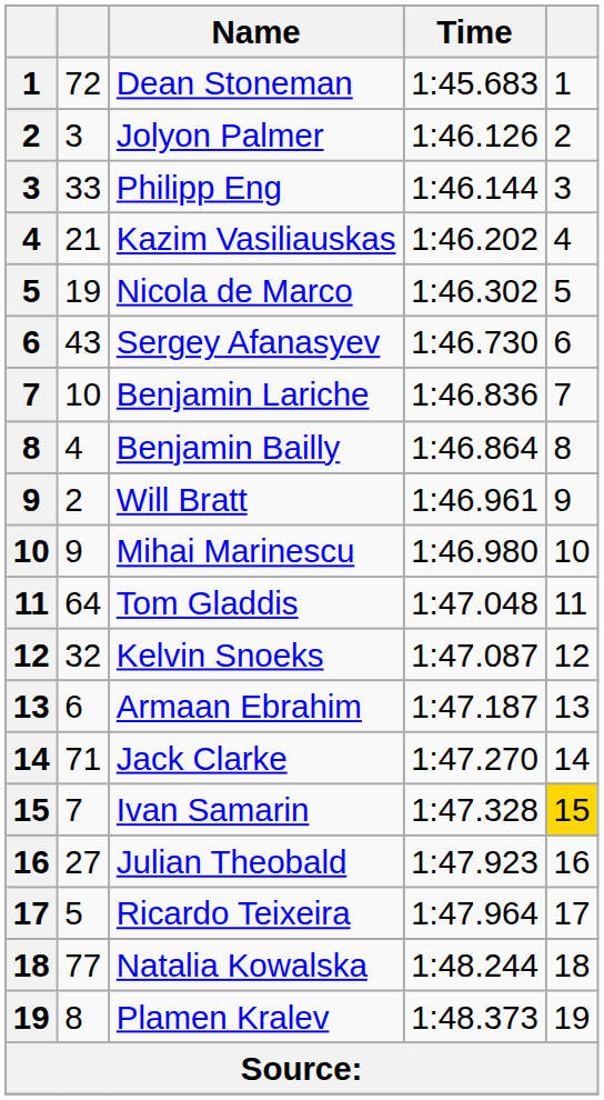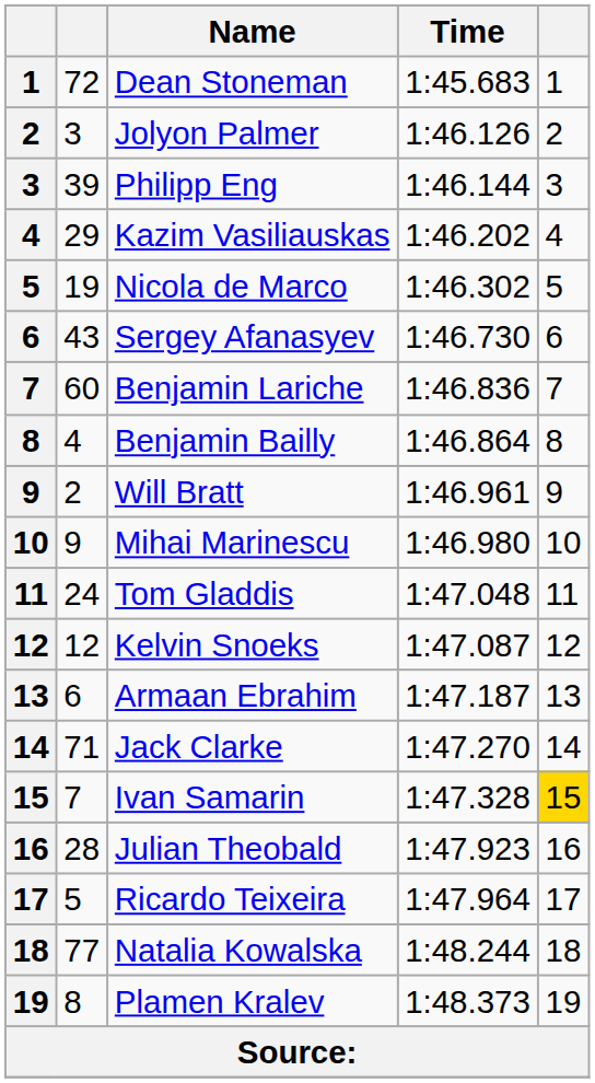Philipp Eng | column 2: 33 -> 39
Kazim Vasiliauskas | column 2: 21 -> 29
Benjamin Lariche | column 2: 10 -> 60
Tom Gladdis | column 2: 64 -> 24
Kelvin Snoeks | column 2: 32 -> 12
Julian Theobald | column 2: 27 -> 28
